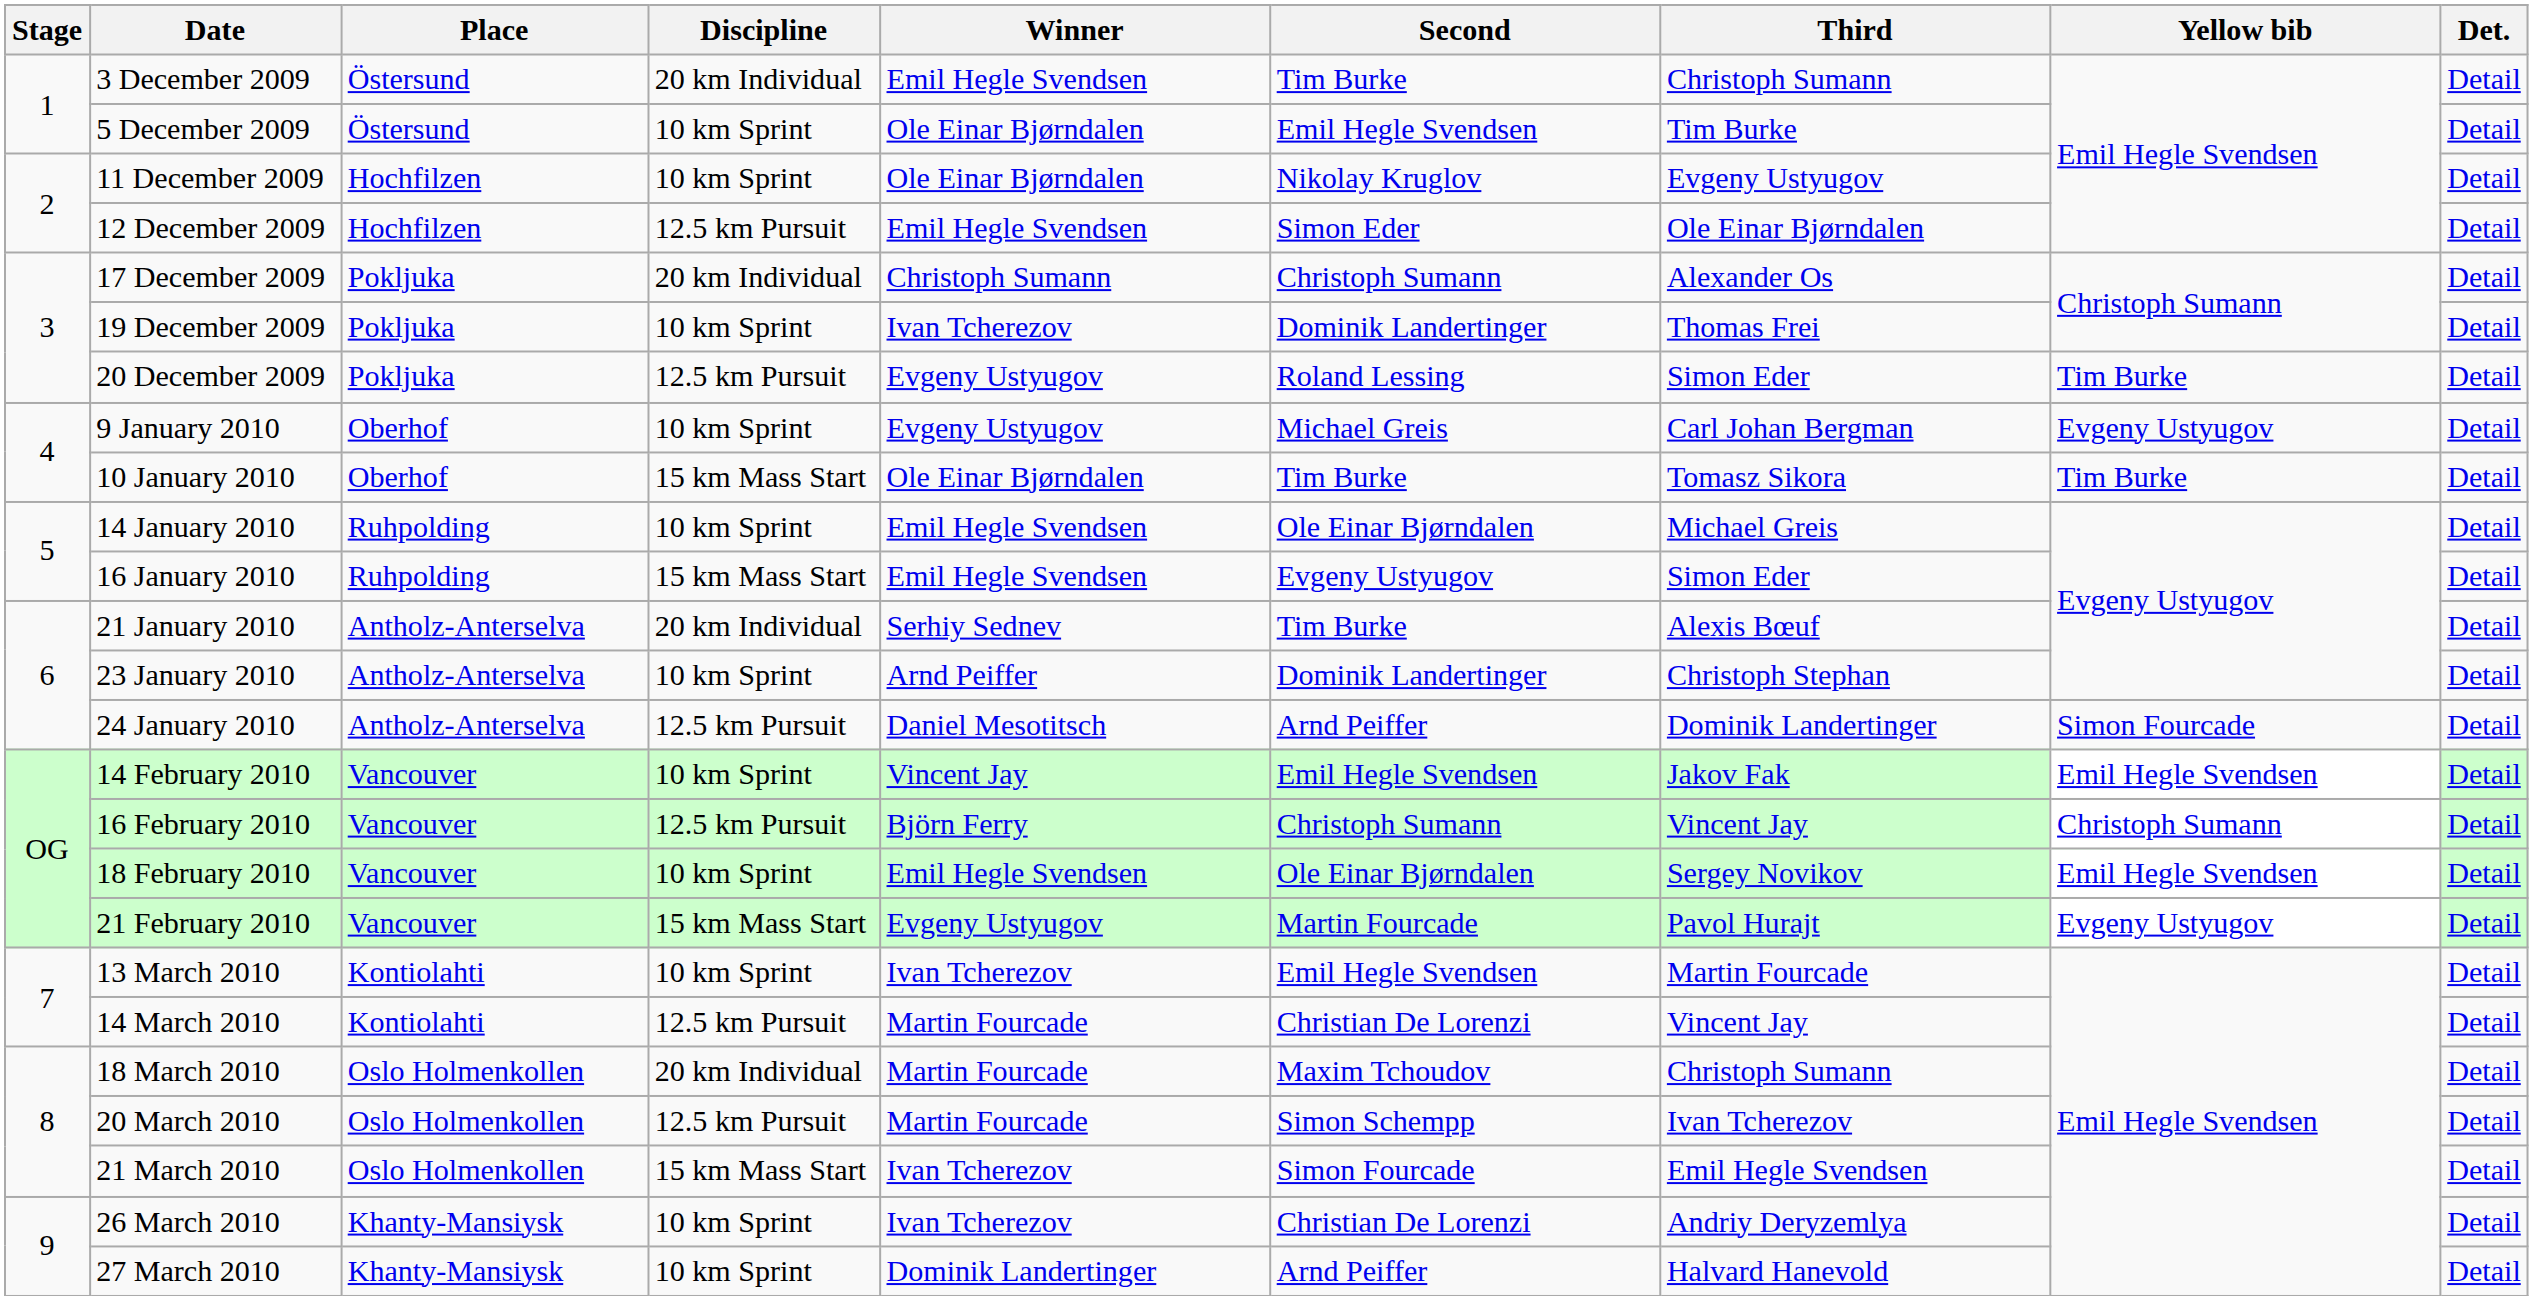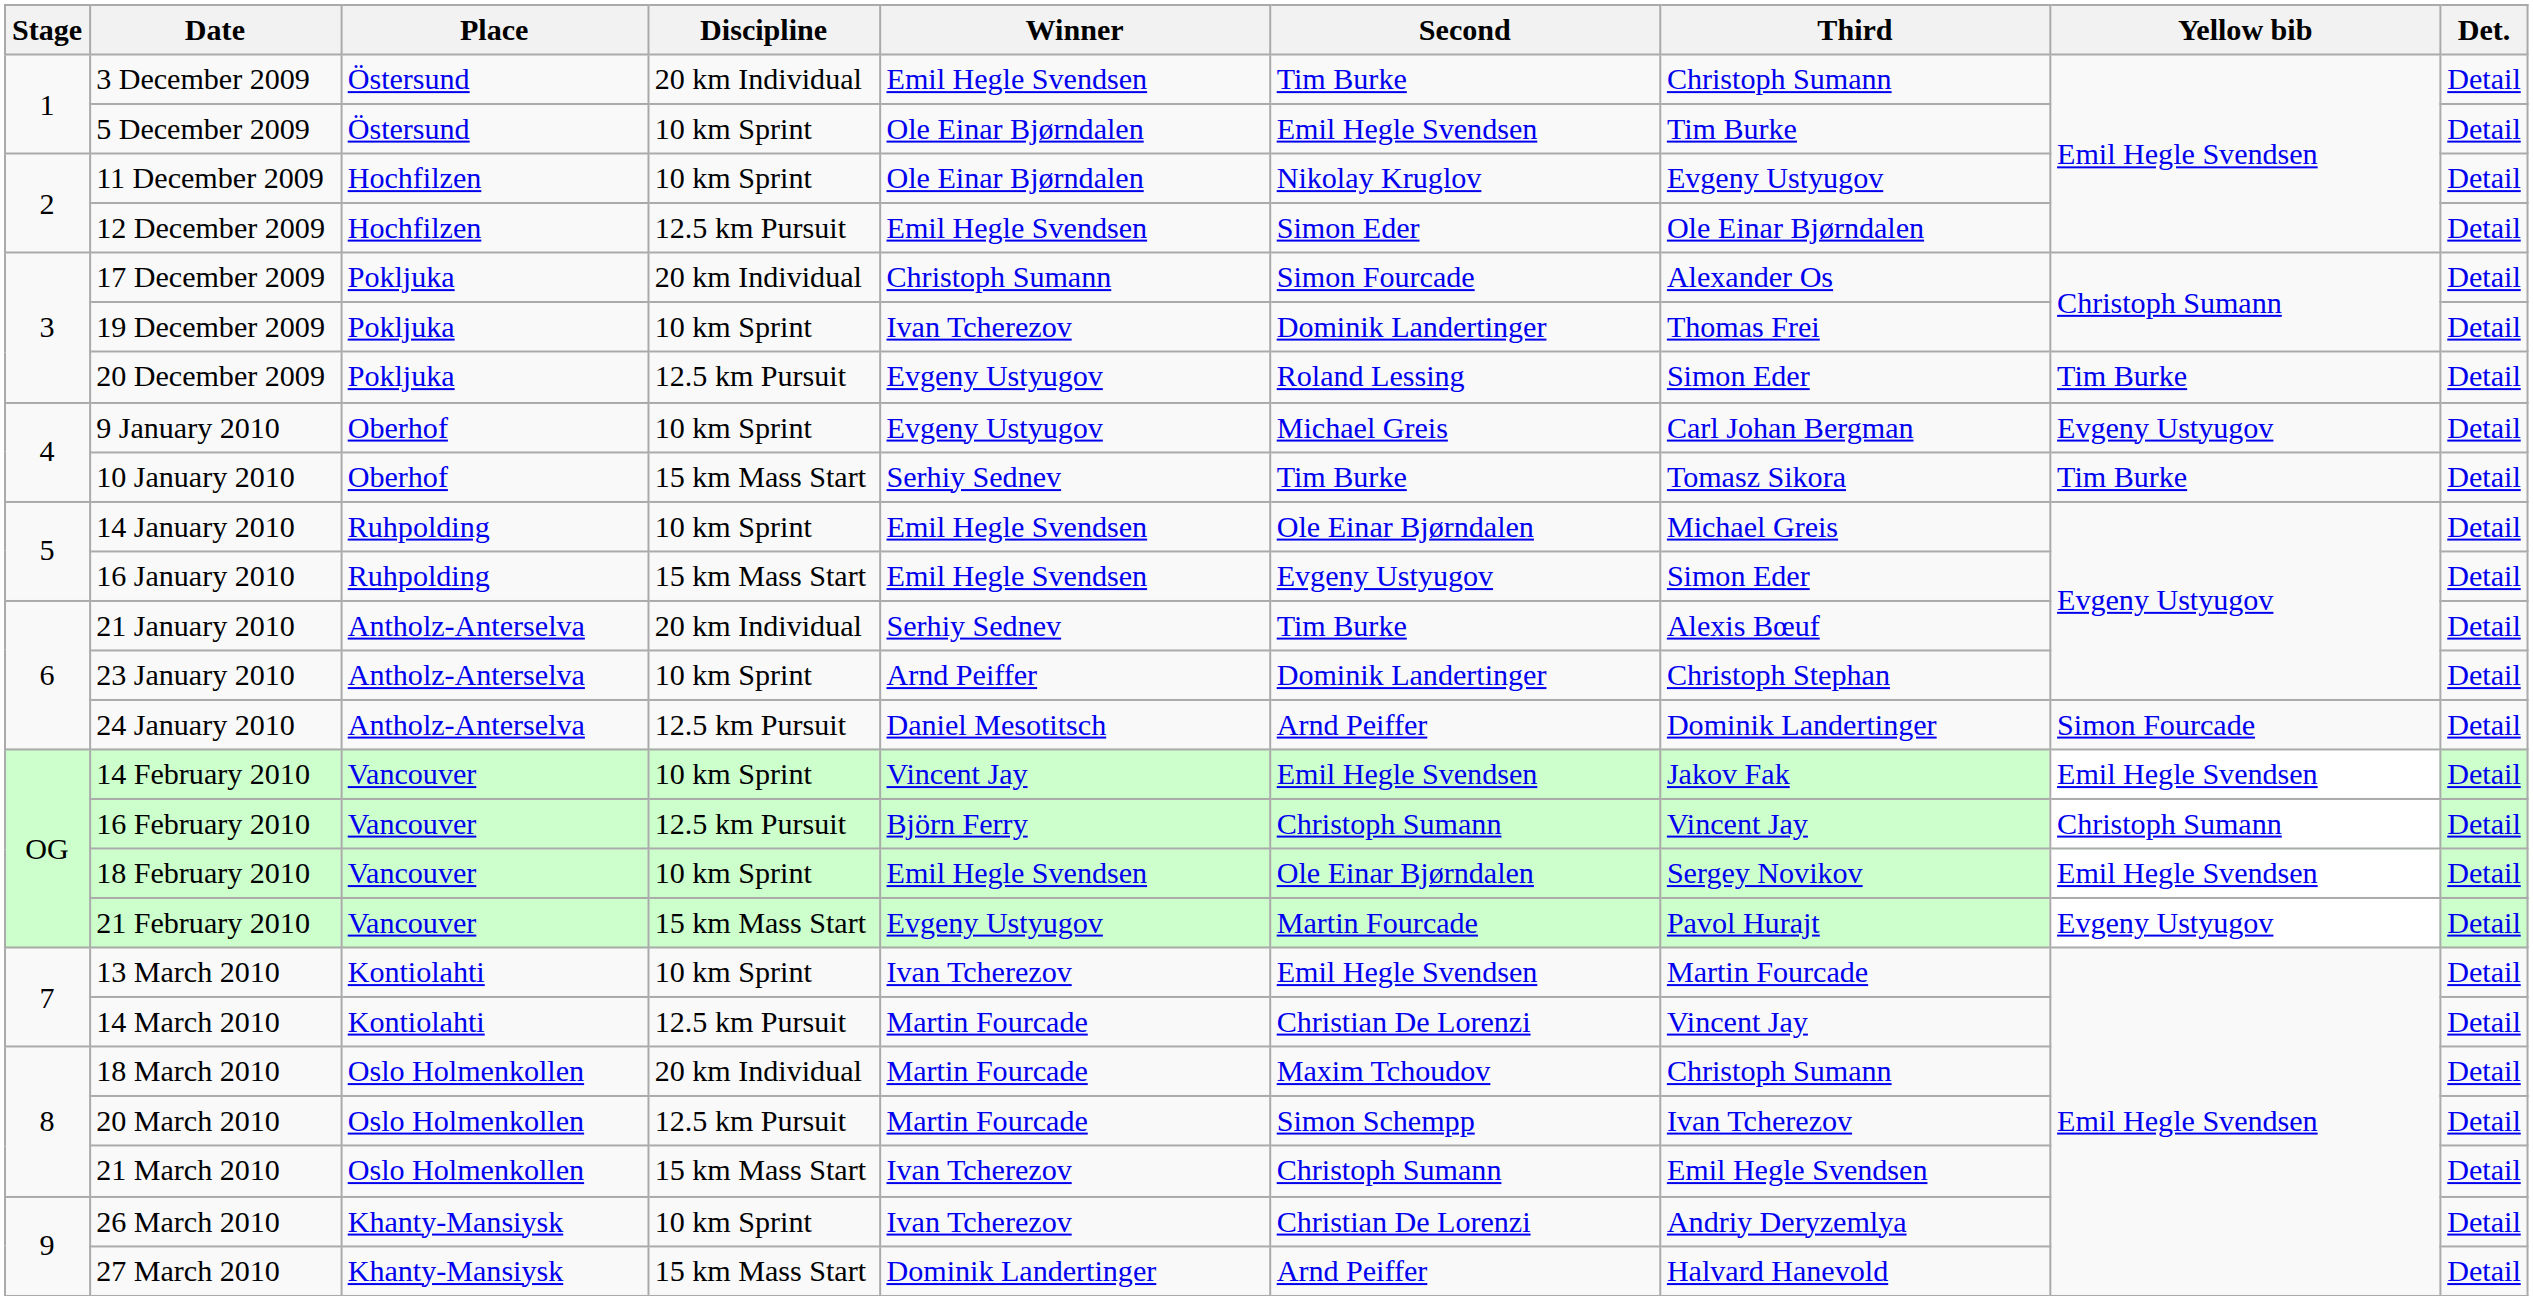17 December 2009 | Second: Christoph Sumann -> Simon Fourcade
10 January 2010 | Winner: Ole Einar Bjørndalen -> Serhiy Sednev
21 March 2010 | Second: Simon Fourcade -> Christoph Sumann
27 March 2010 | Discipline: 10 km Sprint -> 15 km Mass Start
